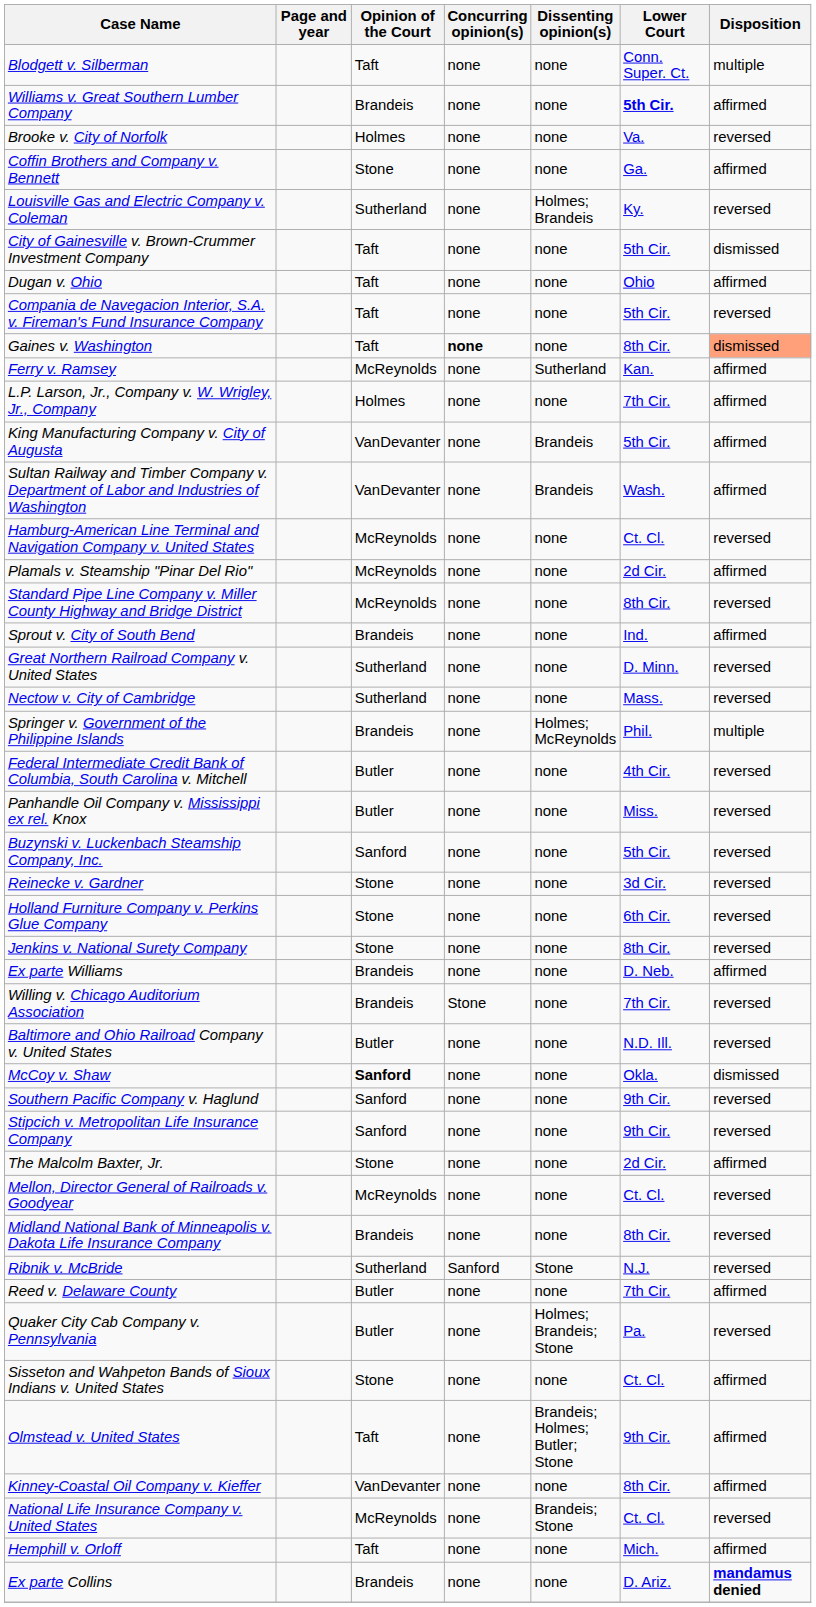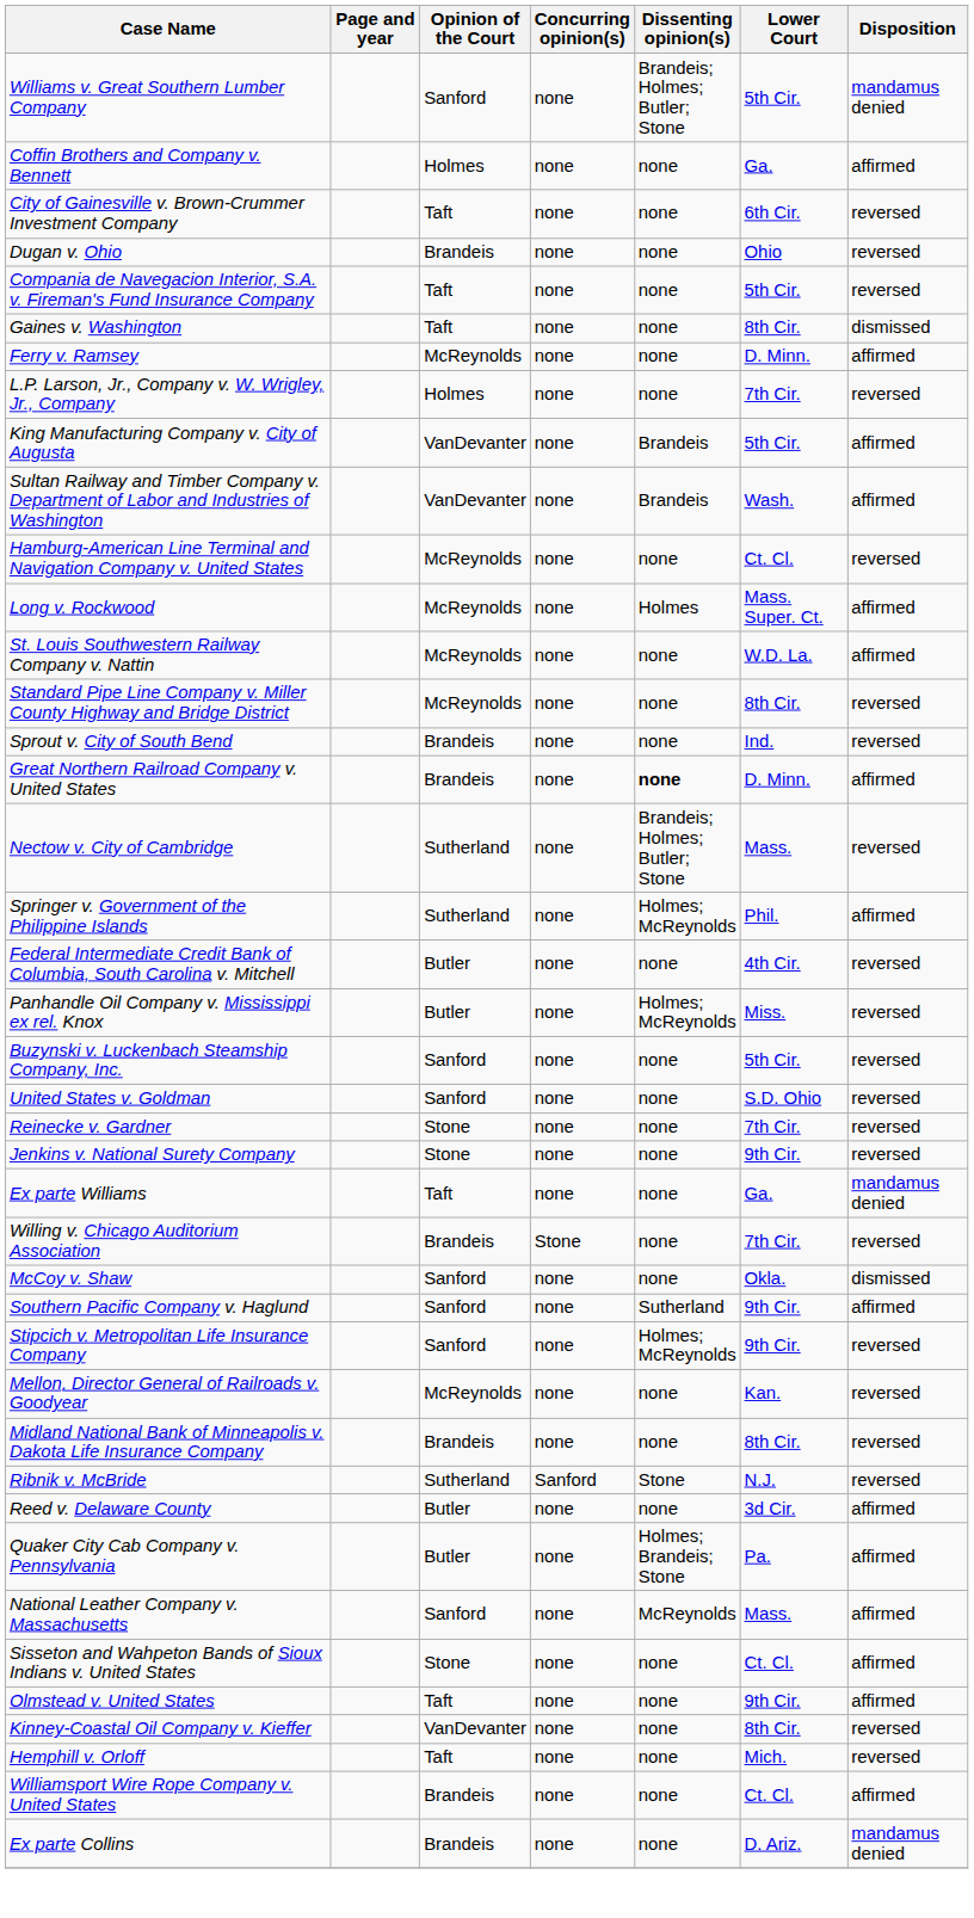- row: Blodgett v. Silberman | Taft | none | none | Conn. Super. Ct. | multiple
Williams v. Great Southern Lumber Company | Opinion of the Court: Brandeis -> Sanford
Williams v. Great Southern Lumber Company | Dissenting opinion(s): none -> Brandeis; Holmes; Butler; Stone
Williams v. Great Southern Lumber Company | Lower Court: bold -> normal
Williams v. Great Southern Lumber Company | Disposition: affirmed -> mandamus denied
- row: Brooke v. City of Norfolk | Holmes | none | none | Va. | reversed
Coffin Brothers and Company v. Bennett | Opinion of the Court: Stone -> Holmes
- row: Louisville Gas and Electric Company v. Coleman | Sutherland | none | Holmes; Brandeis | Ky. | reversed
City of Gainesville v. Brown-Crummer Investment Company | Lower Court: 5th Cir. -> 6th Cir.
City of Gainesville v. Brown-Crummer Investment Company | Disposition: dismissed -> reversed
Dugan v. Ohio | Opinion of the Court: Taft -> Brandeis
Dugan v. Ohio | Disposition: affirmed -> reversed
Gaines v. Washington | Concurring opinion(s): bold -> normal
Gaines v. Washington | Disposition: lightsalmon background -> no background
Ferry v. Ramsey | Dissenting opinion(s): Sutherland -> none
Ferry v. Ramsey | Lower Court: Kan. -> D. Minn.
L.P. Larson, Jr., Company v. W. Wrigley, Jr., Company | Disposition: affirmed -> reversed
+ row: Long v. Rockwood | McReynolds | none | Holmes | Mass. Super. Ct. | affirmed
- row: Plamals v. Steamship "Pinar Del Rio" | McReynolds | none | none | 2d Cir. | affirmed
+ row: St. Louis Southwestern Railway Company v. Nattin | McReynolds | none | none | W.D. La. | affirmed
Sprout v. City of South Bend | Disposition: affirmed -> reversed
Great Northern Railroad Company v. United States | Opinion of the Court: Sutherland -> Brandeis
Great Northern Railroad Company v. United States | Dissenting opinion(s): normal -> bold
Great Northern Railroad Company v. United States | Disposition: reversed -> affirmed
Nectow v. City of Cambridge | Dissenting opinion(s): none -> Brandeis; Holmes; Butler; Stone
Springer v. Government of the Philippine Islands | Opinion of the Court: Brandeis -> Sutherland
Springer v. Government of the Philippine Islands | Disposition: multiple -> affirmed
Panhandle Oil Company v. Mississippi ex rel. Knox | Dissenting opinion(s): none -> Holmes; McReynolds
+ row: United States v. Goldman | Sanford | none | none | S.D. Ohio | reversed
Reinecke v. Gardner | Lower Court: 3d Cir. -> 7th Cir.
- row: Holland Furniture Company v. Perkins Glue Company | Stone | none | none | 6th Cir. | reversed
Jenkins v. National Surety Company | Lower Court: 8th Cir. -> 9th Cir.
Ex parte Williams | Opinion of the Court: Brandeis -> Taft
Ex parte Williams | Lower Court: D. Neb. -> Ga.
Ex parte Williams | Disposition: affirmed -> mandamus denied
- row: Baltimore and Ohio Railroad Company v. United States | Butler | none | none | N.D. Ill. | reversed
McCoy v. Shaw | Opinion of the Court: bold -> normal
Southern Pacific Company v. Haglund | Dissenting opinion(s): none -> Sutherland
Southern Pacific Company v. Haglund | Disposition: reversed -> affirmed
Stipcich v. Metropolitan Life Insurance Company | Dissenting opinion(s): none -> Holmes; McReynolds
- row: The Malcolm Baxter, Jr. | Stone | none | none | 2d Cir. | affirmed
Mellon, Director General of Railroads v. Goodyear | Lower Court: Ct. Cl. -> Kan.
Reed v. Delaware County | Lower Court: 7th Cir. -> 3d Cir.
Quaker City Cab Company v. Pennsylvania | Disposition: reversed -> affirmed
+ row: National Leather Company v. Massachusetts | Sanford | none | McReynolds | Mass. | affirmed
Olmstead v. United States | Dissenting opinion(s): Brandeis; Holmes; Butler; Stone -> none
Kinney-Coastal Oil Company v. Kieffer | Disposition: affirmed -> reversed
- row: National Life Insurance Company v. United States | McReynolds | none | Brandeis; Stone | Ct. Cl. | reversed
Hemphill v. Orloff | Disposition: affirmed -> reversed
+ row: Williamsport Wire Rope Company v. United States | Brandeis | none | none | Ct. Cl. | affirmed
Ex parte Collins | Disposition: bold -> normal
